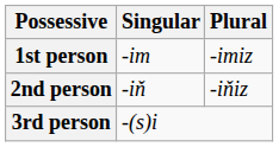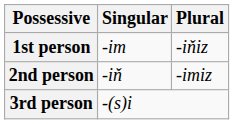1st person | Plural: -imiz -> -iňiz
2nd person | Plural: -iňiz -> -imiz
